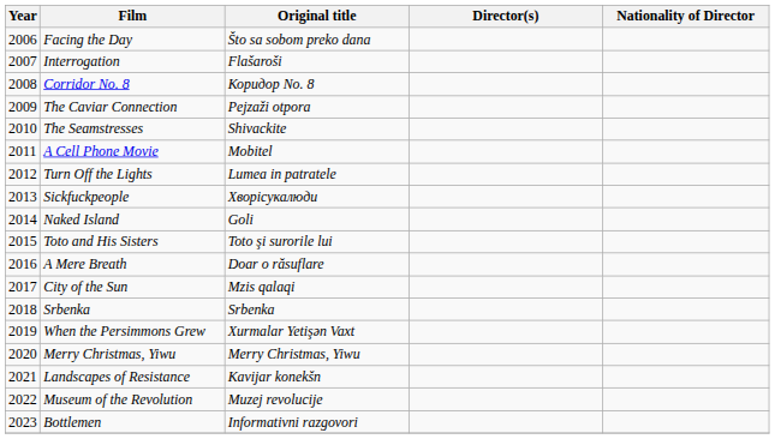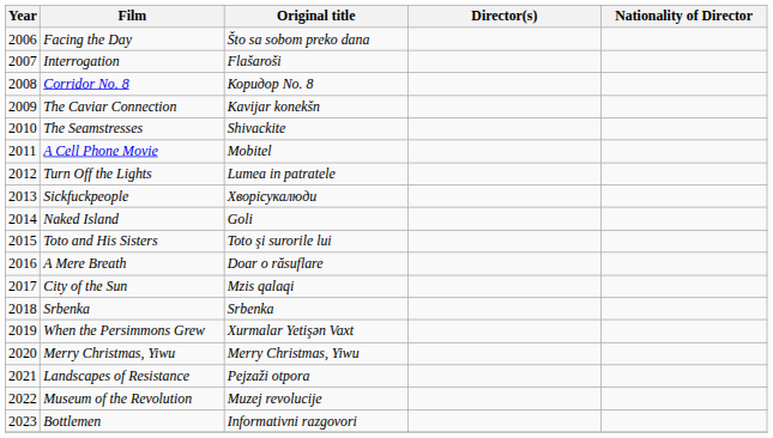The Caviar Connection | Original title: Pejzaži otpora -> Kavijar konekšn
Landscapes of Resistance | Original title: Kavijar konekšn -> Pejzaži otpora
